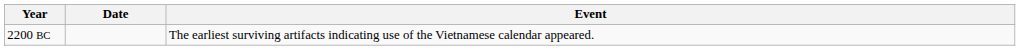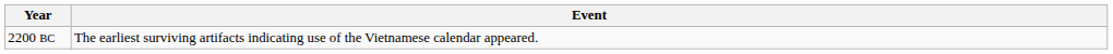- column: Date
